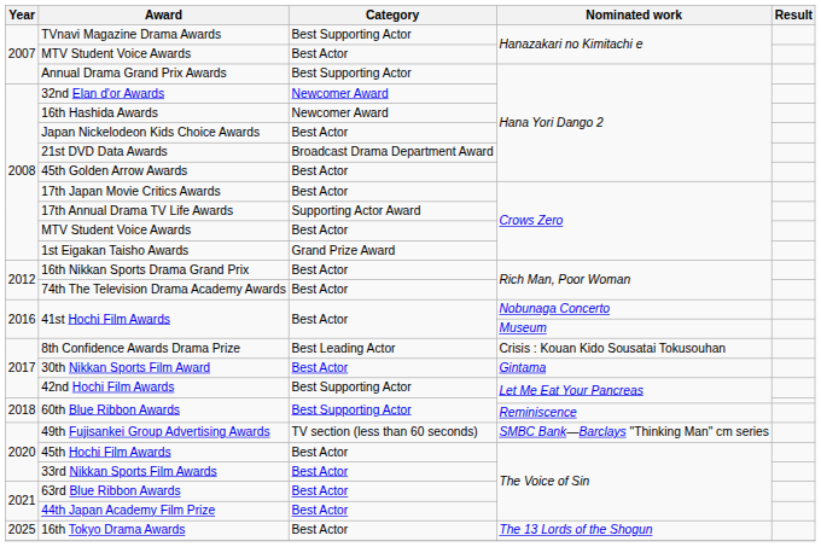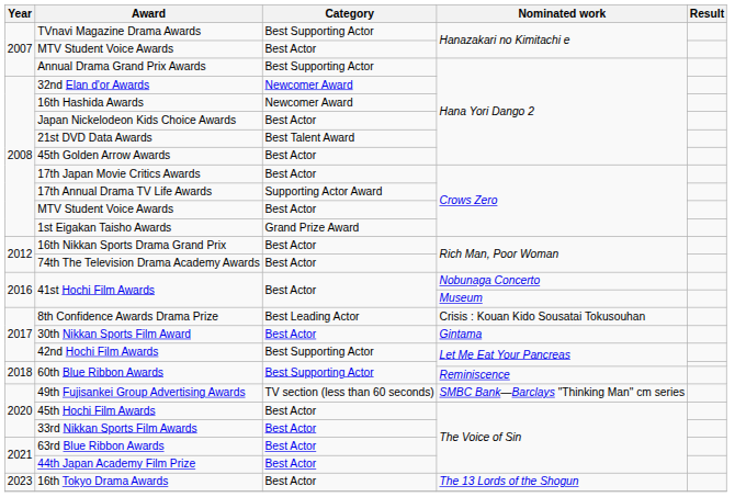21st DVD Data Awards | Category: Broadcast Drama Department Award -> Best Talent Award
16th Tokyo Drama Awards | Year: 2025 -> 2023
